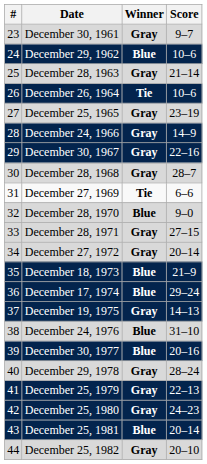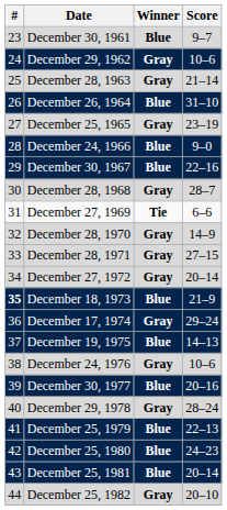December 30, 1961 | Winner: Gray -> Blue
December 29, 1962 | Winner: Blue -> Gray
December 26, 1964 | Winner: Tie -> Blue
December 26, 1964 | Score: 10–6 -> 31–10
December 24, 1966 | Winner: Gray -> Blue
December 24, 1966 | Score: 14–9 -> 9–0
December 30, 1967 | Winner: Gray -> Blue
December 28, 1970 | Winner: Blue -> Gray
December 28, 1970 | Score: 9–0 -> 14–9
December 18, 1973 | #: normal -> bold
December 17, 1974 | Winner: Blue -> Gray
December 19, 1975 | Winner: Gray -> Blue
December 24, 1976 | Winner: Blue -> Gray
December 24, 1976 | Score: 31–10 -> 10–6
December 25, 1979 | Winner: Gray -> Blue
December 25, 1980 | Winner: Gray -> Blue
